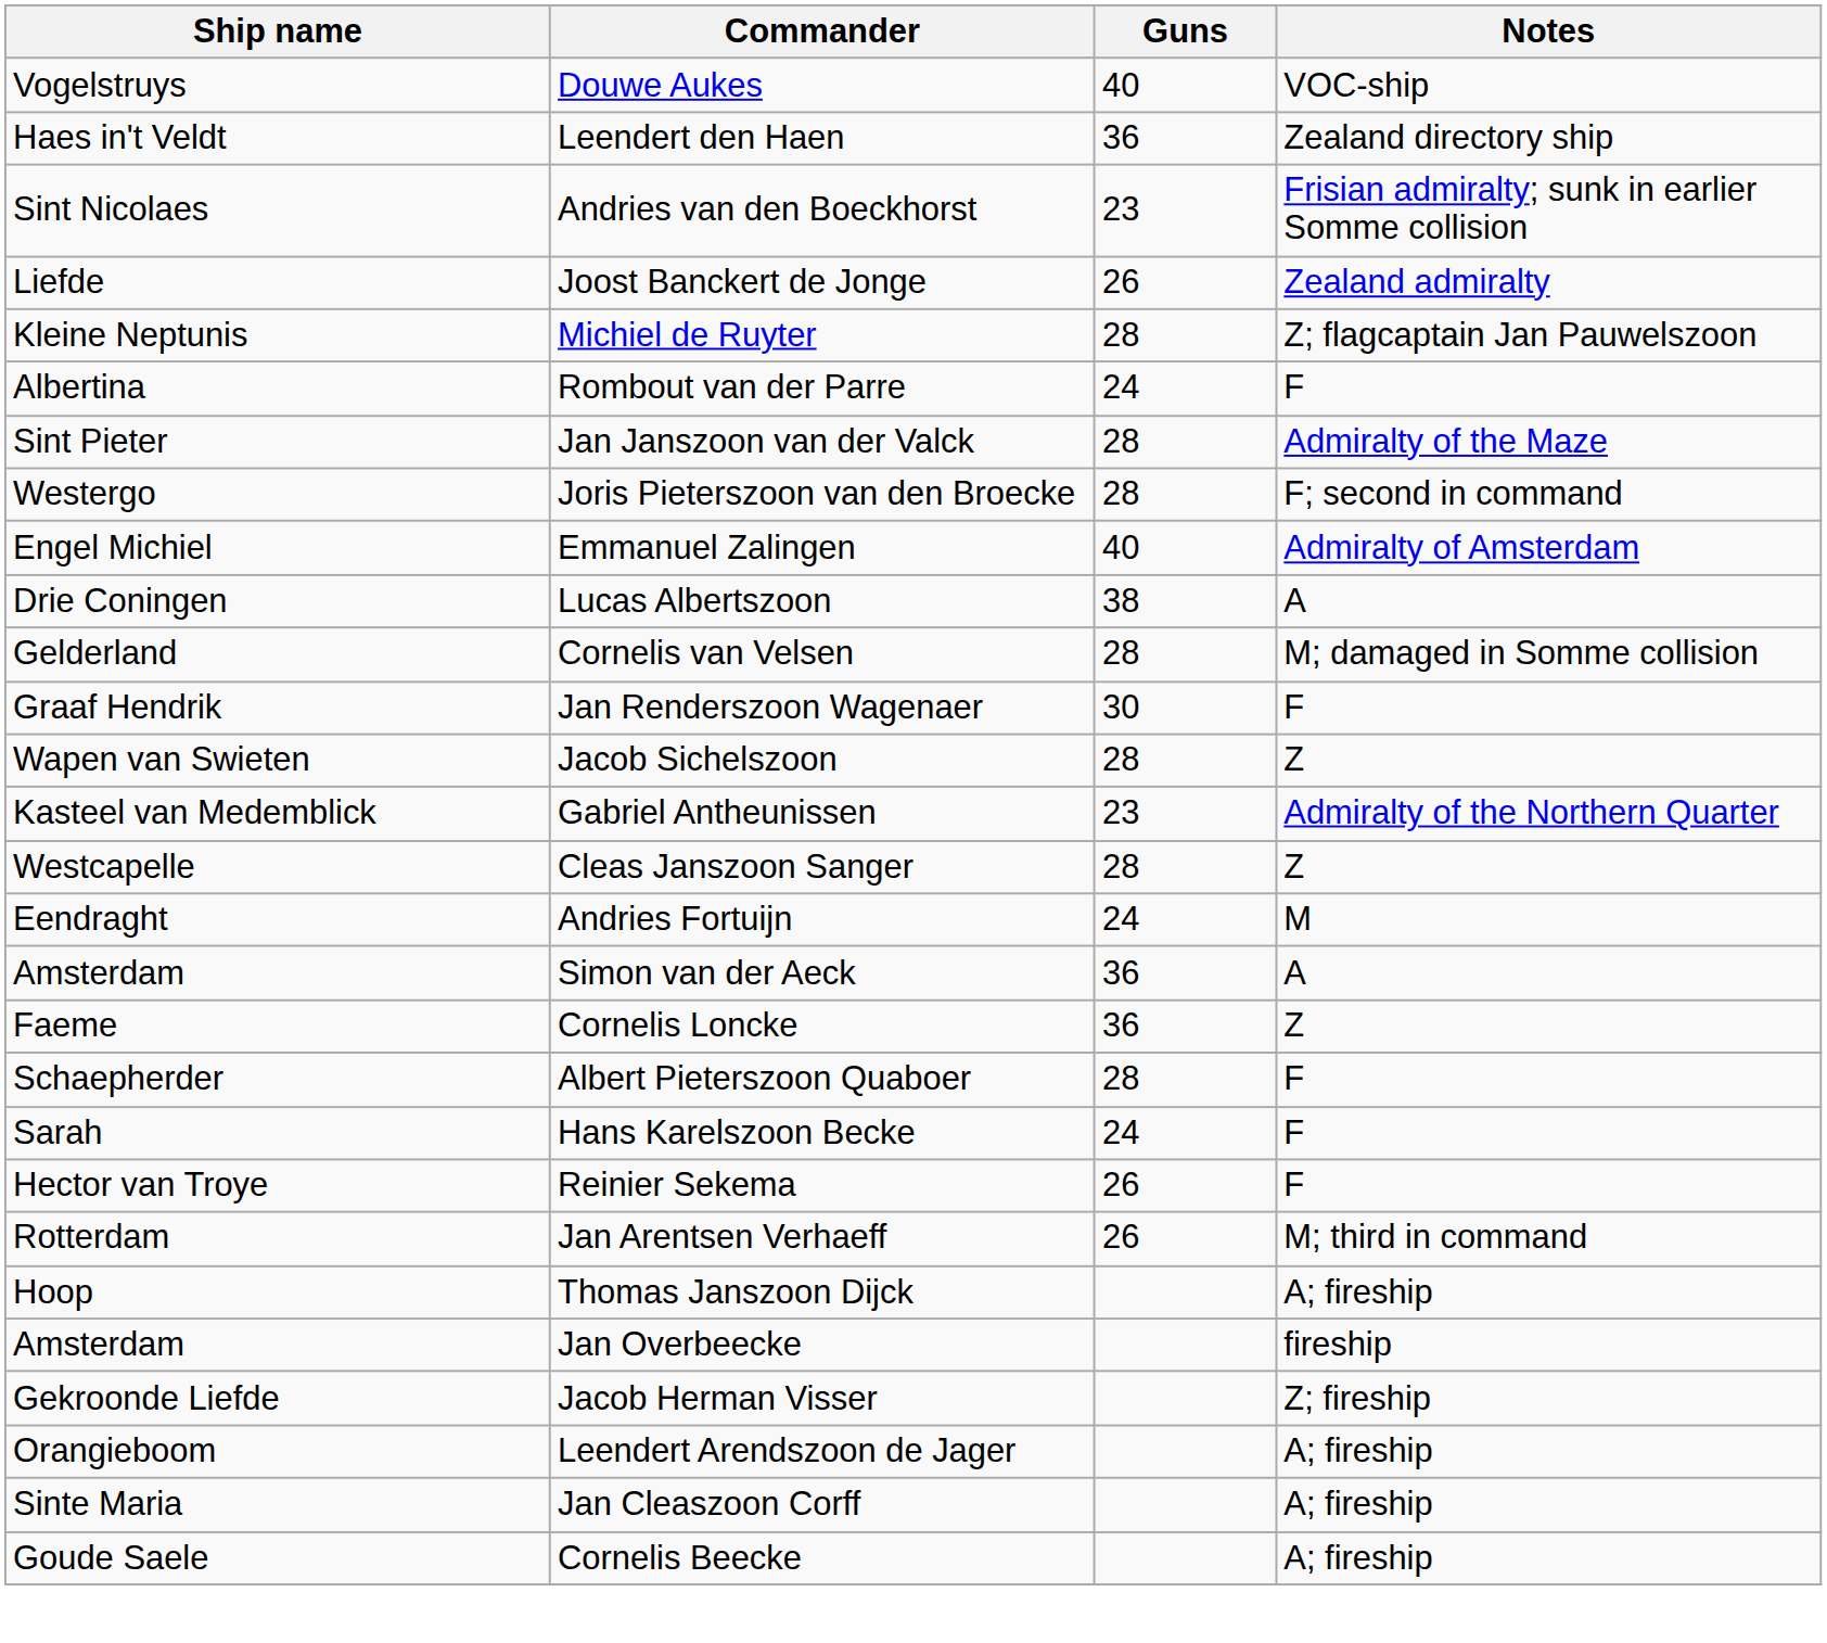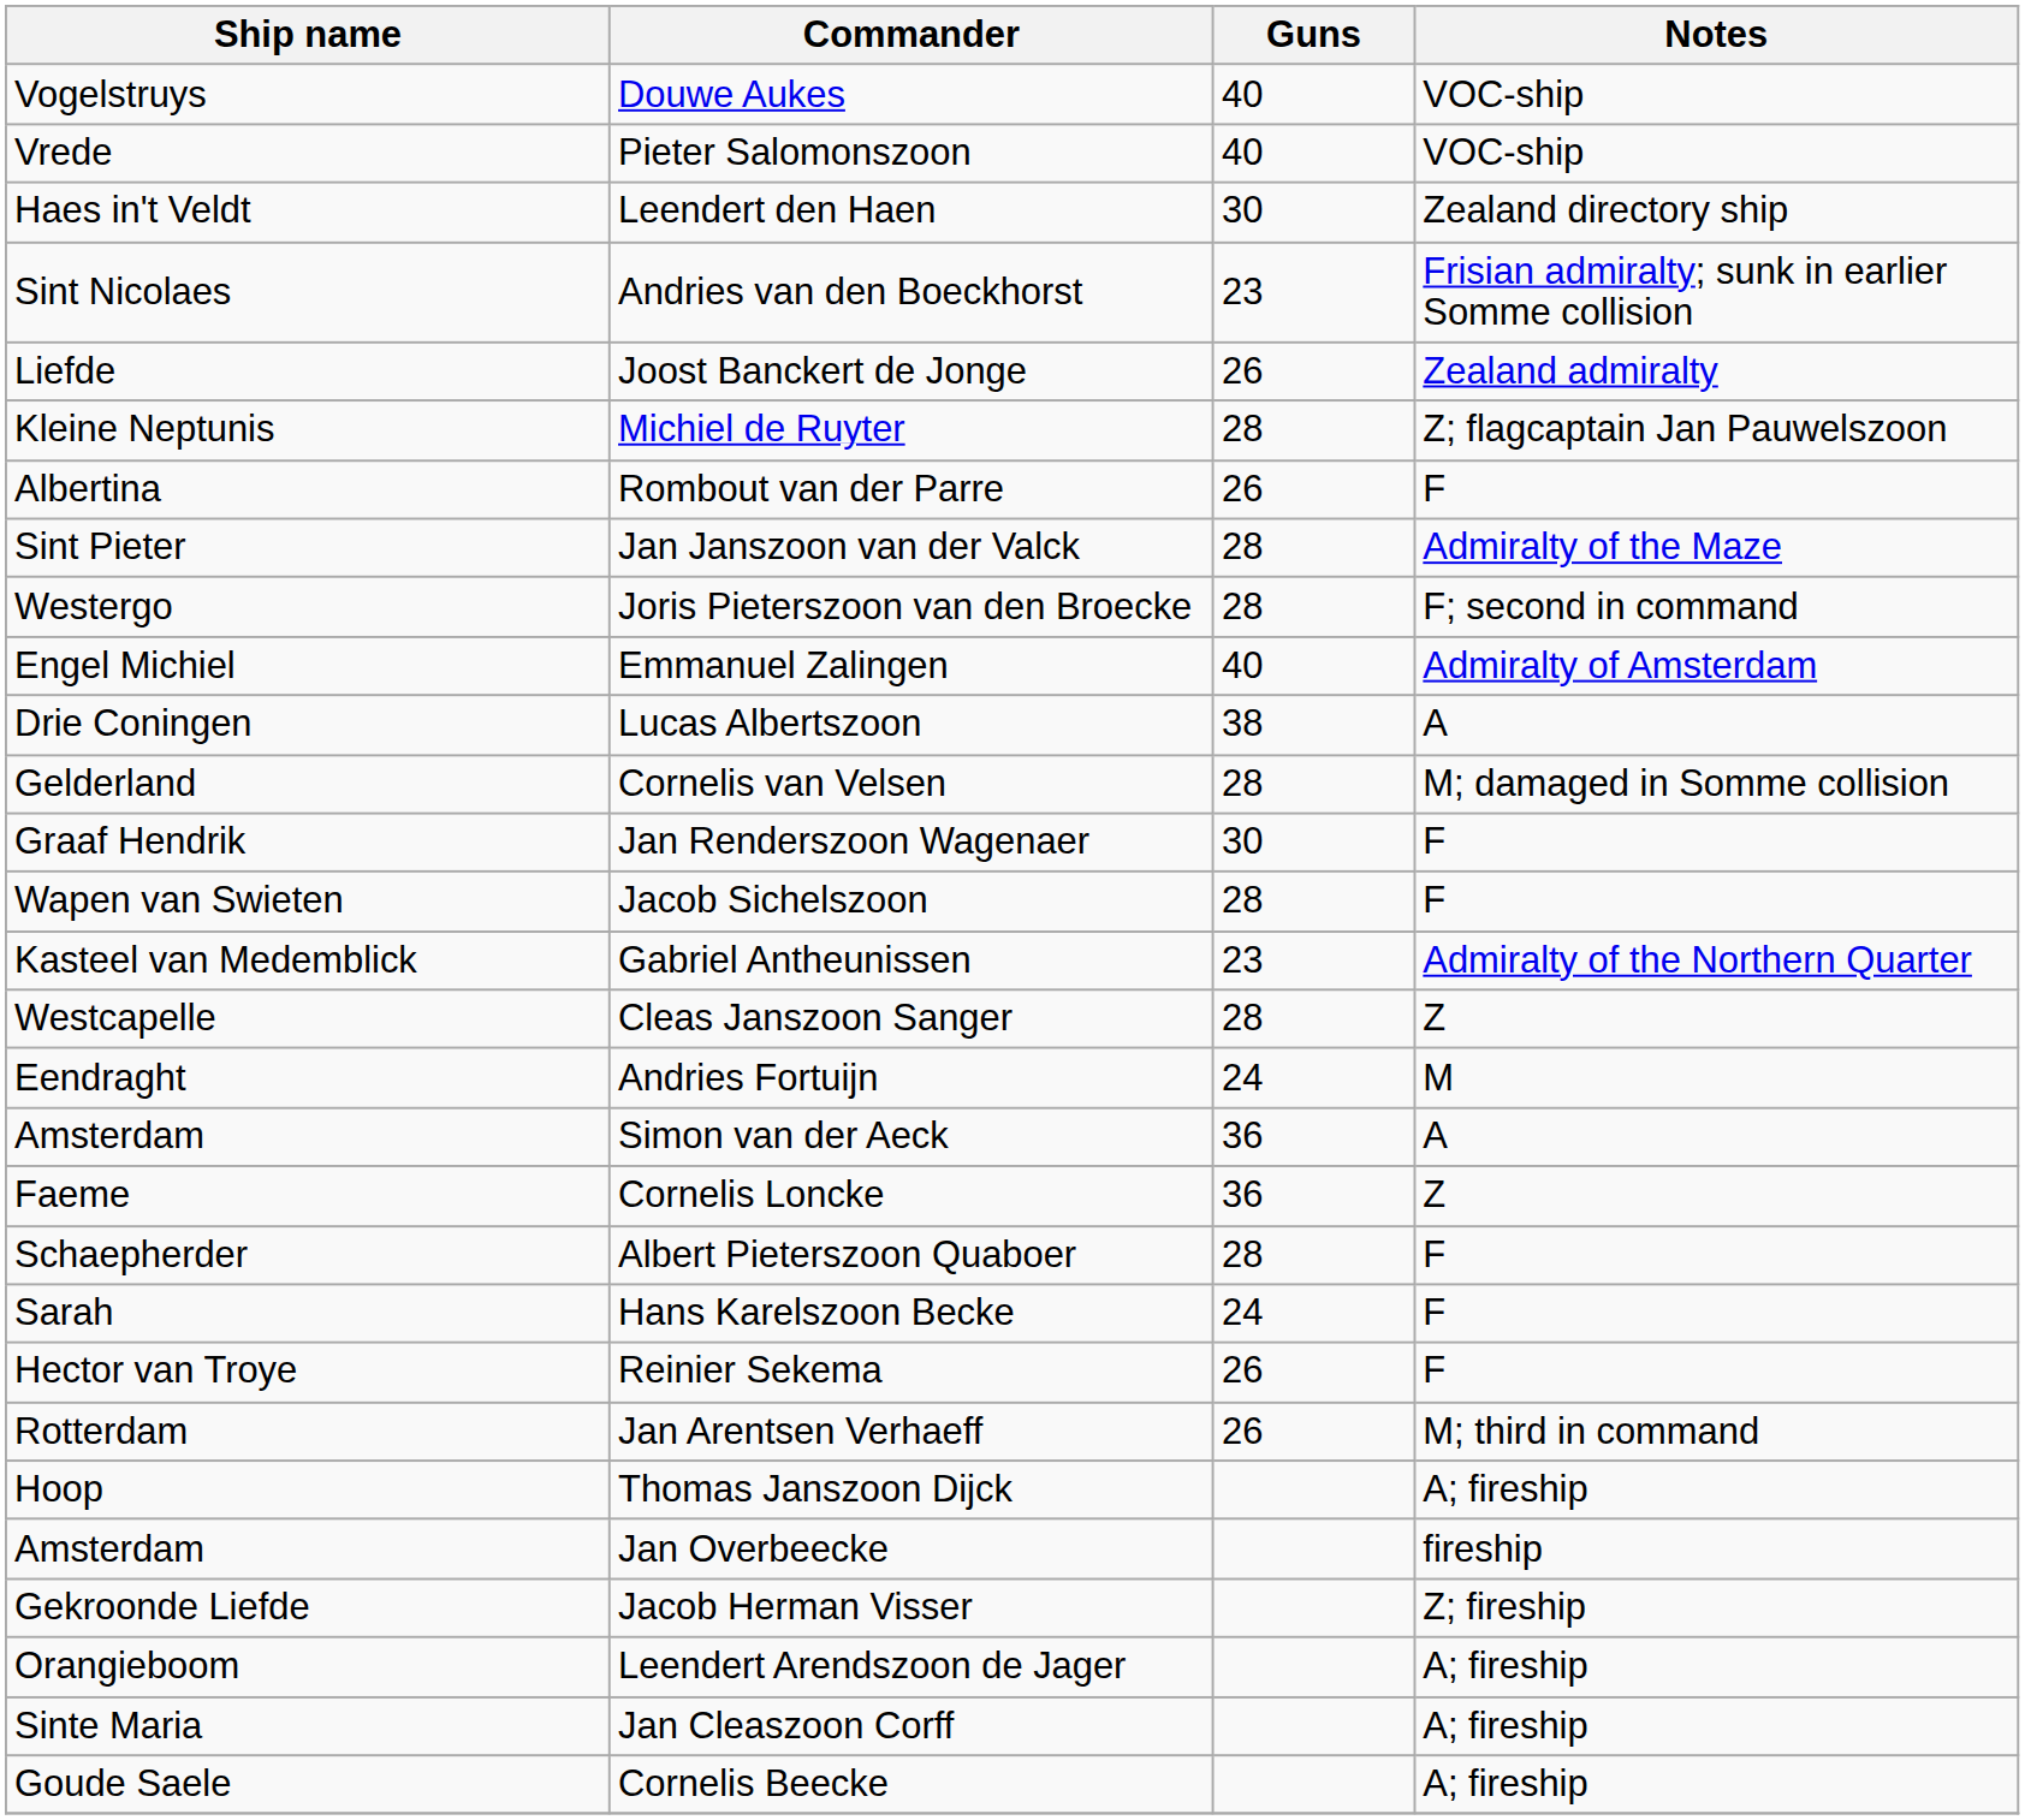+ row: Vrede | Pieter Salomonszoon | 40 | VOC-ship
Leendert den Haen | Guns: 36 -> 30
Rombout van der Parre | Guns: 24 -> 26
Jacob Sichelszoon | Notes: Z -> F
